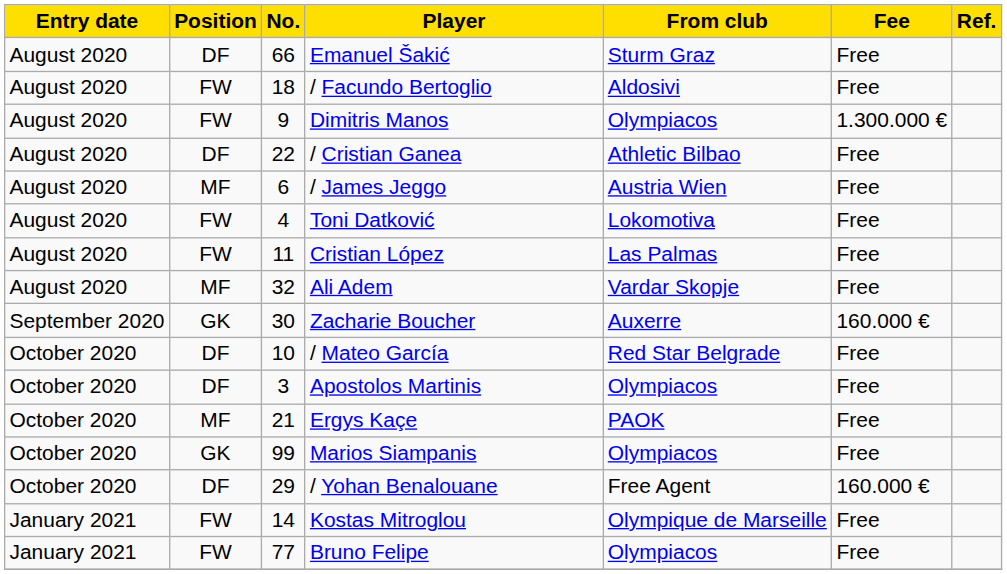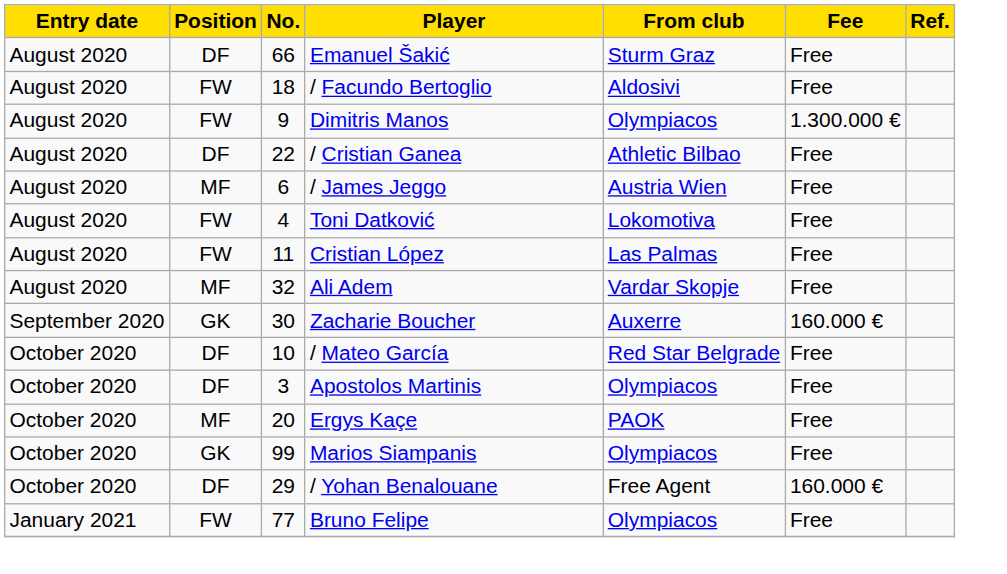Ergys Kaçe | No.: 21 -> 20
- row: January 2021 | FW | 14 | Kostas Mitroglou | Olympique de Marseille | Free
